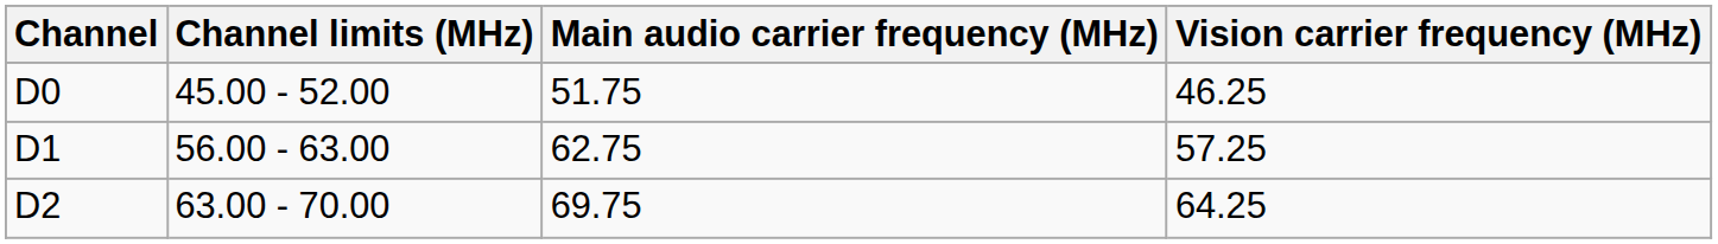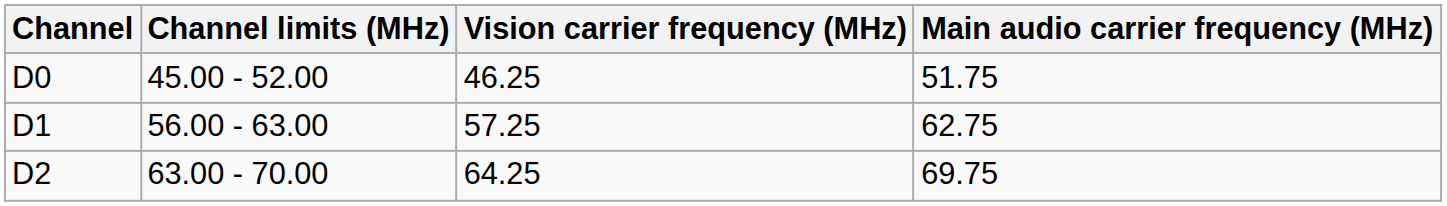columns swapped: Vision carrier frequency (MHz) <-> Main audio carrier frequency (MHz)
